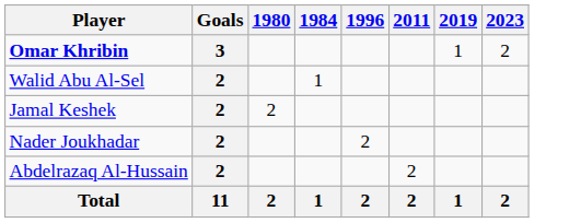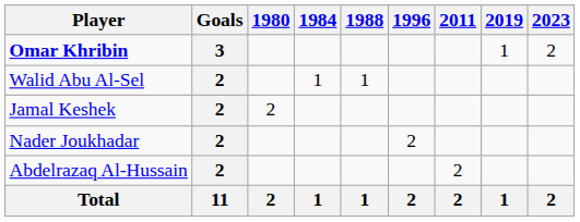+ column: 1988 | 1 | 1
